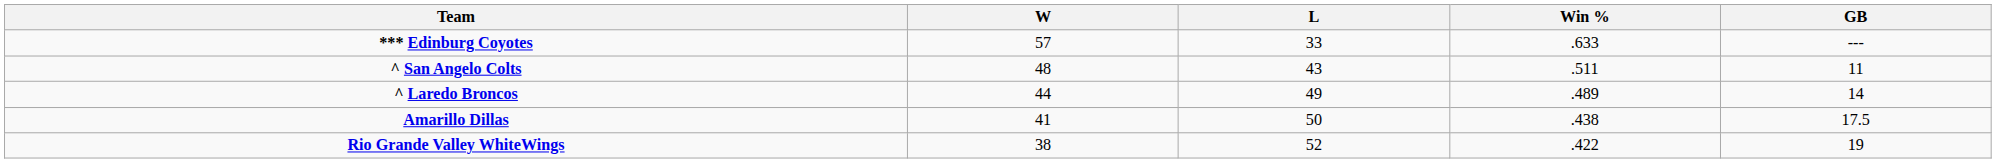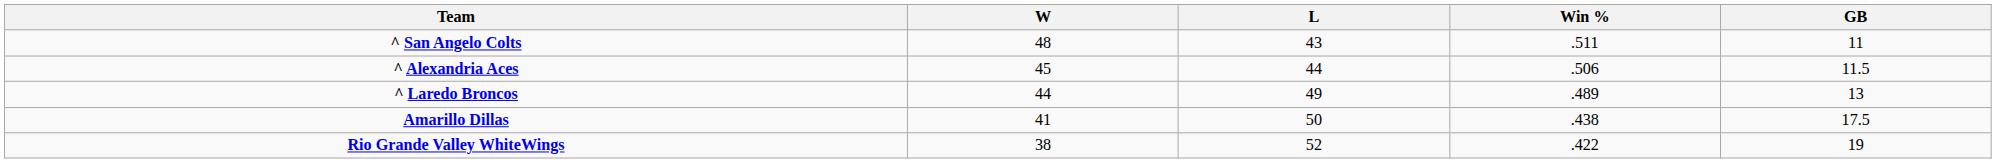- row: *** Edinburg Coyotes | 57 | 33 | .633 | ---
+ row: ^ Alexandria Aces | 45 | 44 | .506 | 11.5
^ Laredo Broncos | GB: 14 -> 13
